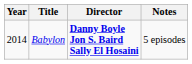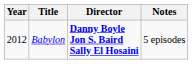Babylon | Year: 2014 -> 2012
